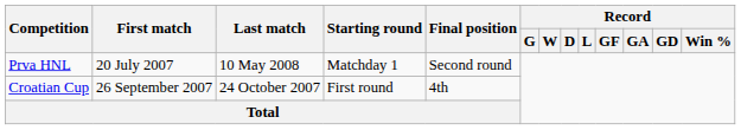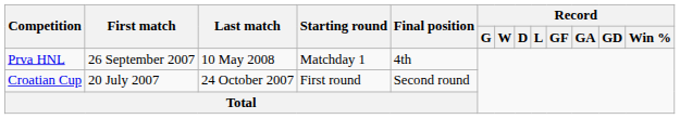Prva HNL | First match: 20 July 2007 -> 26 September 2007
Prva HNL | Final position: Second round -> 4th
Croatian Cup | First match: 26 September 2007 -> 20 July 2007
Croatian Cup | Final position: 4th -> Second round
